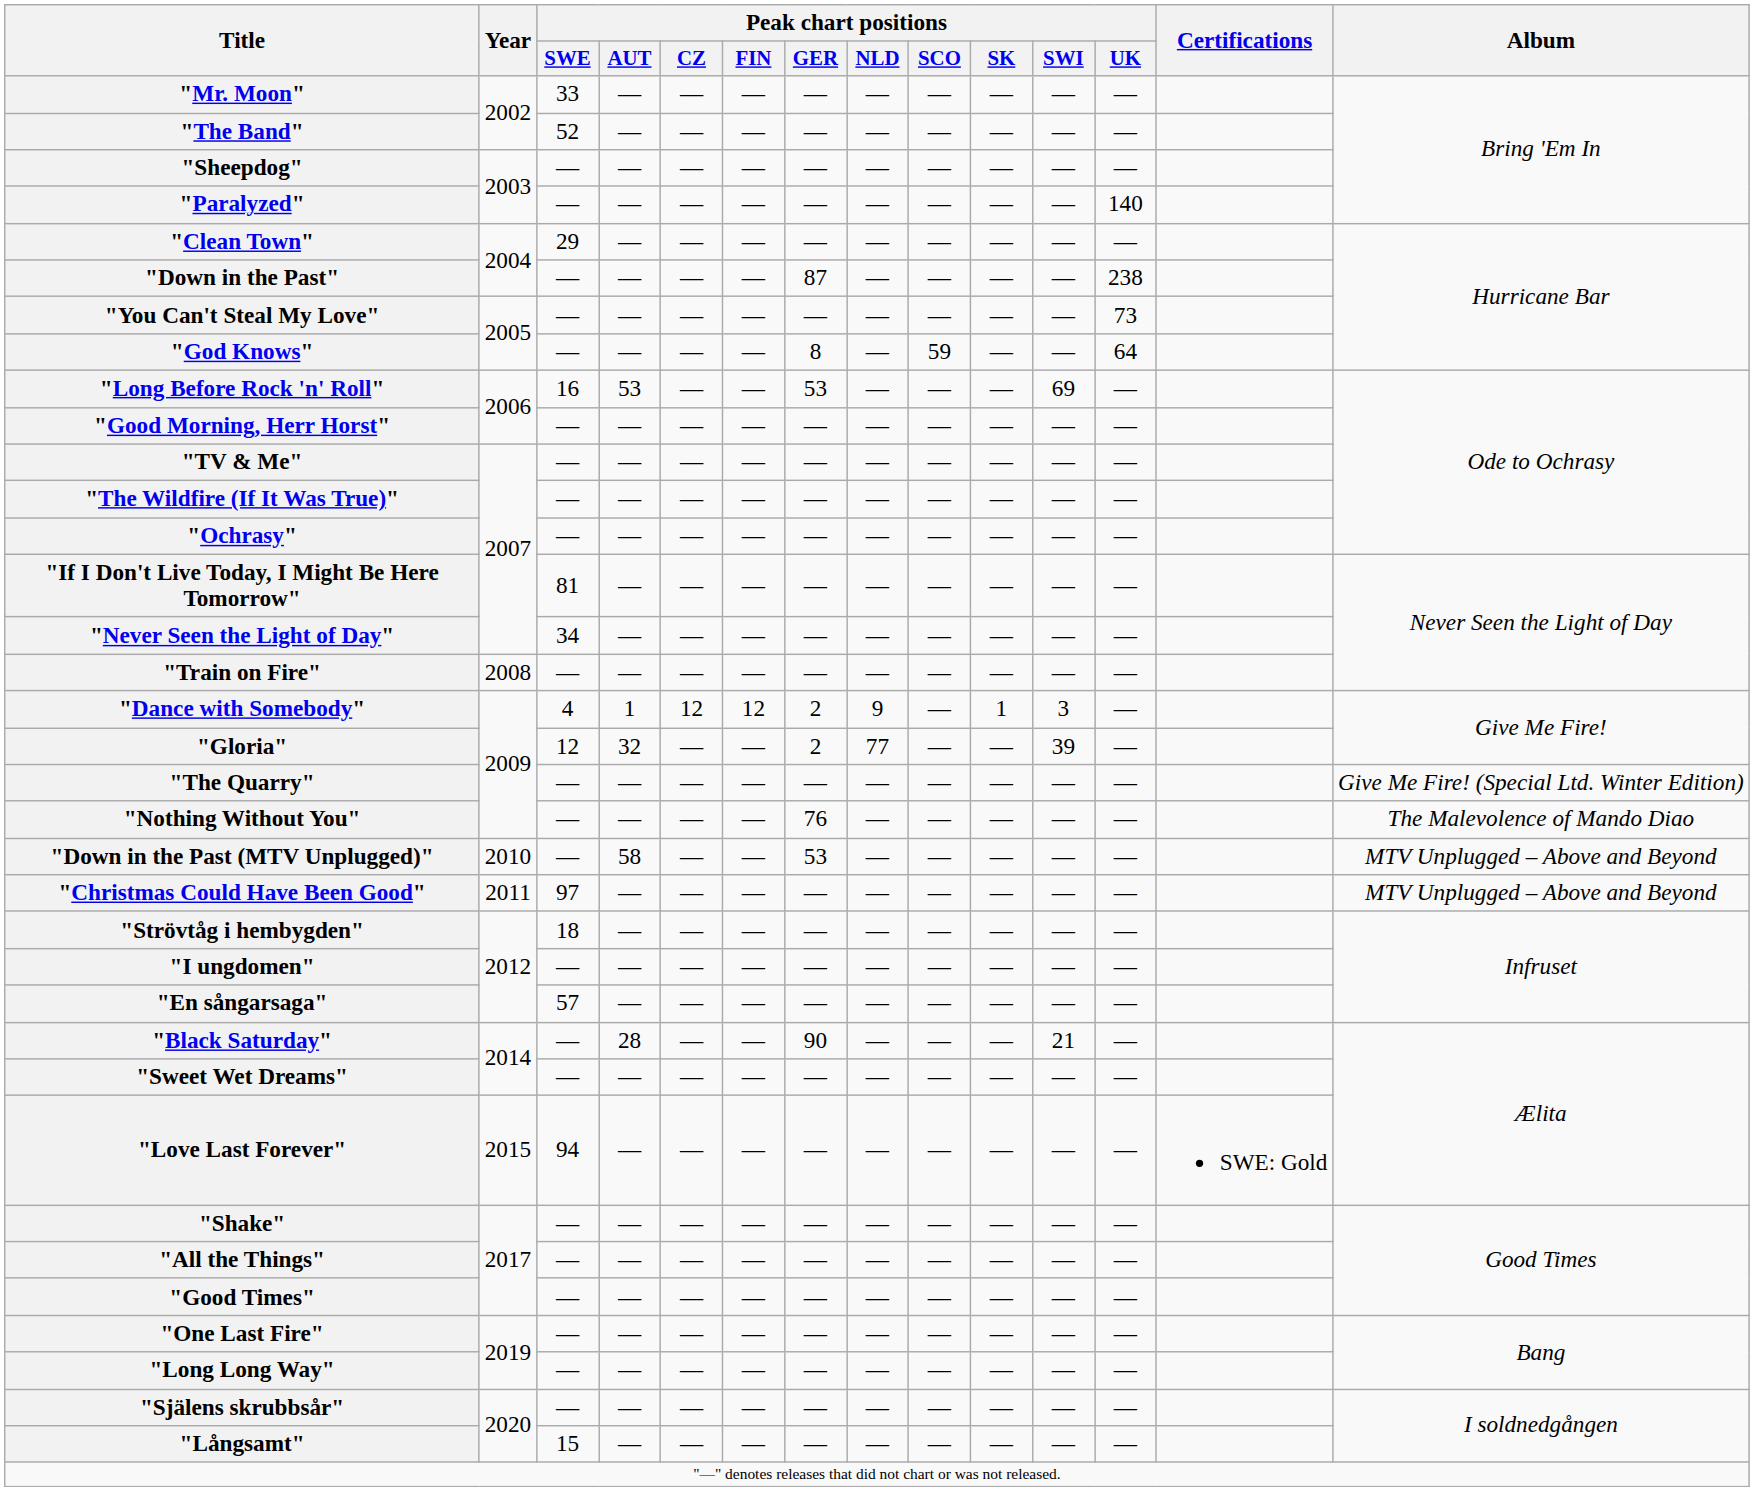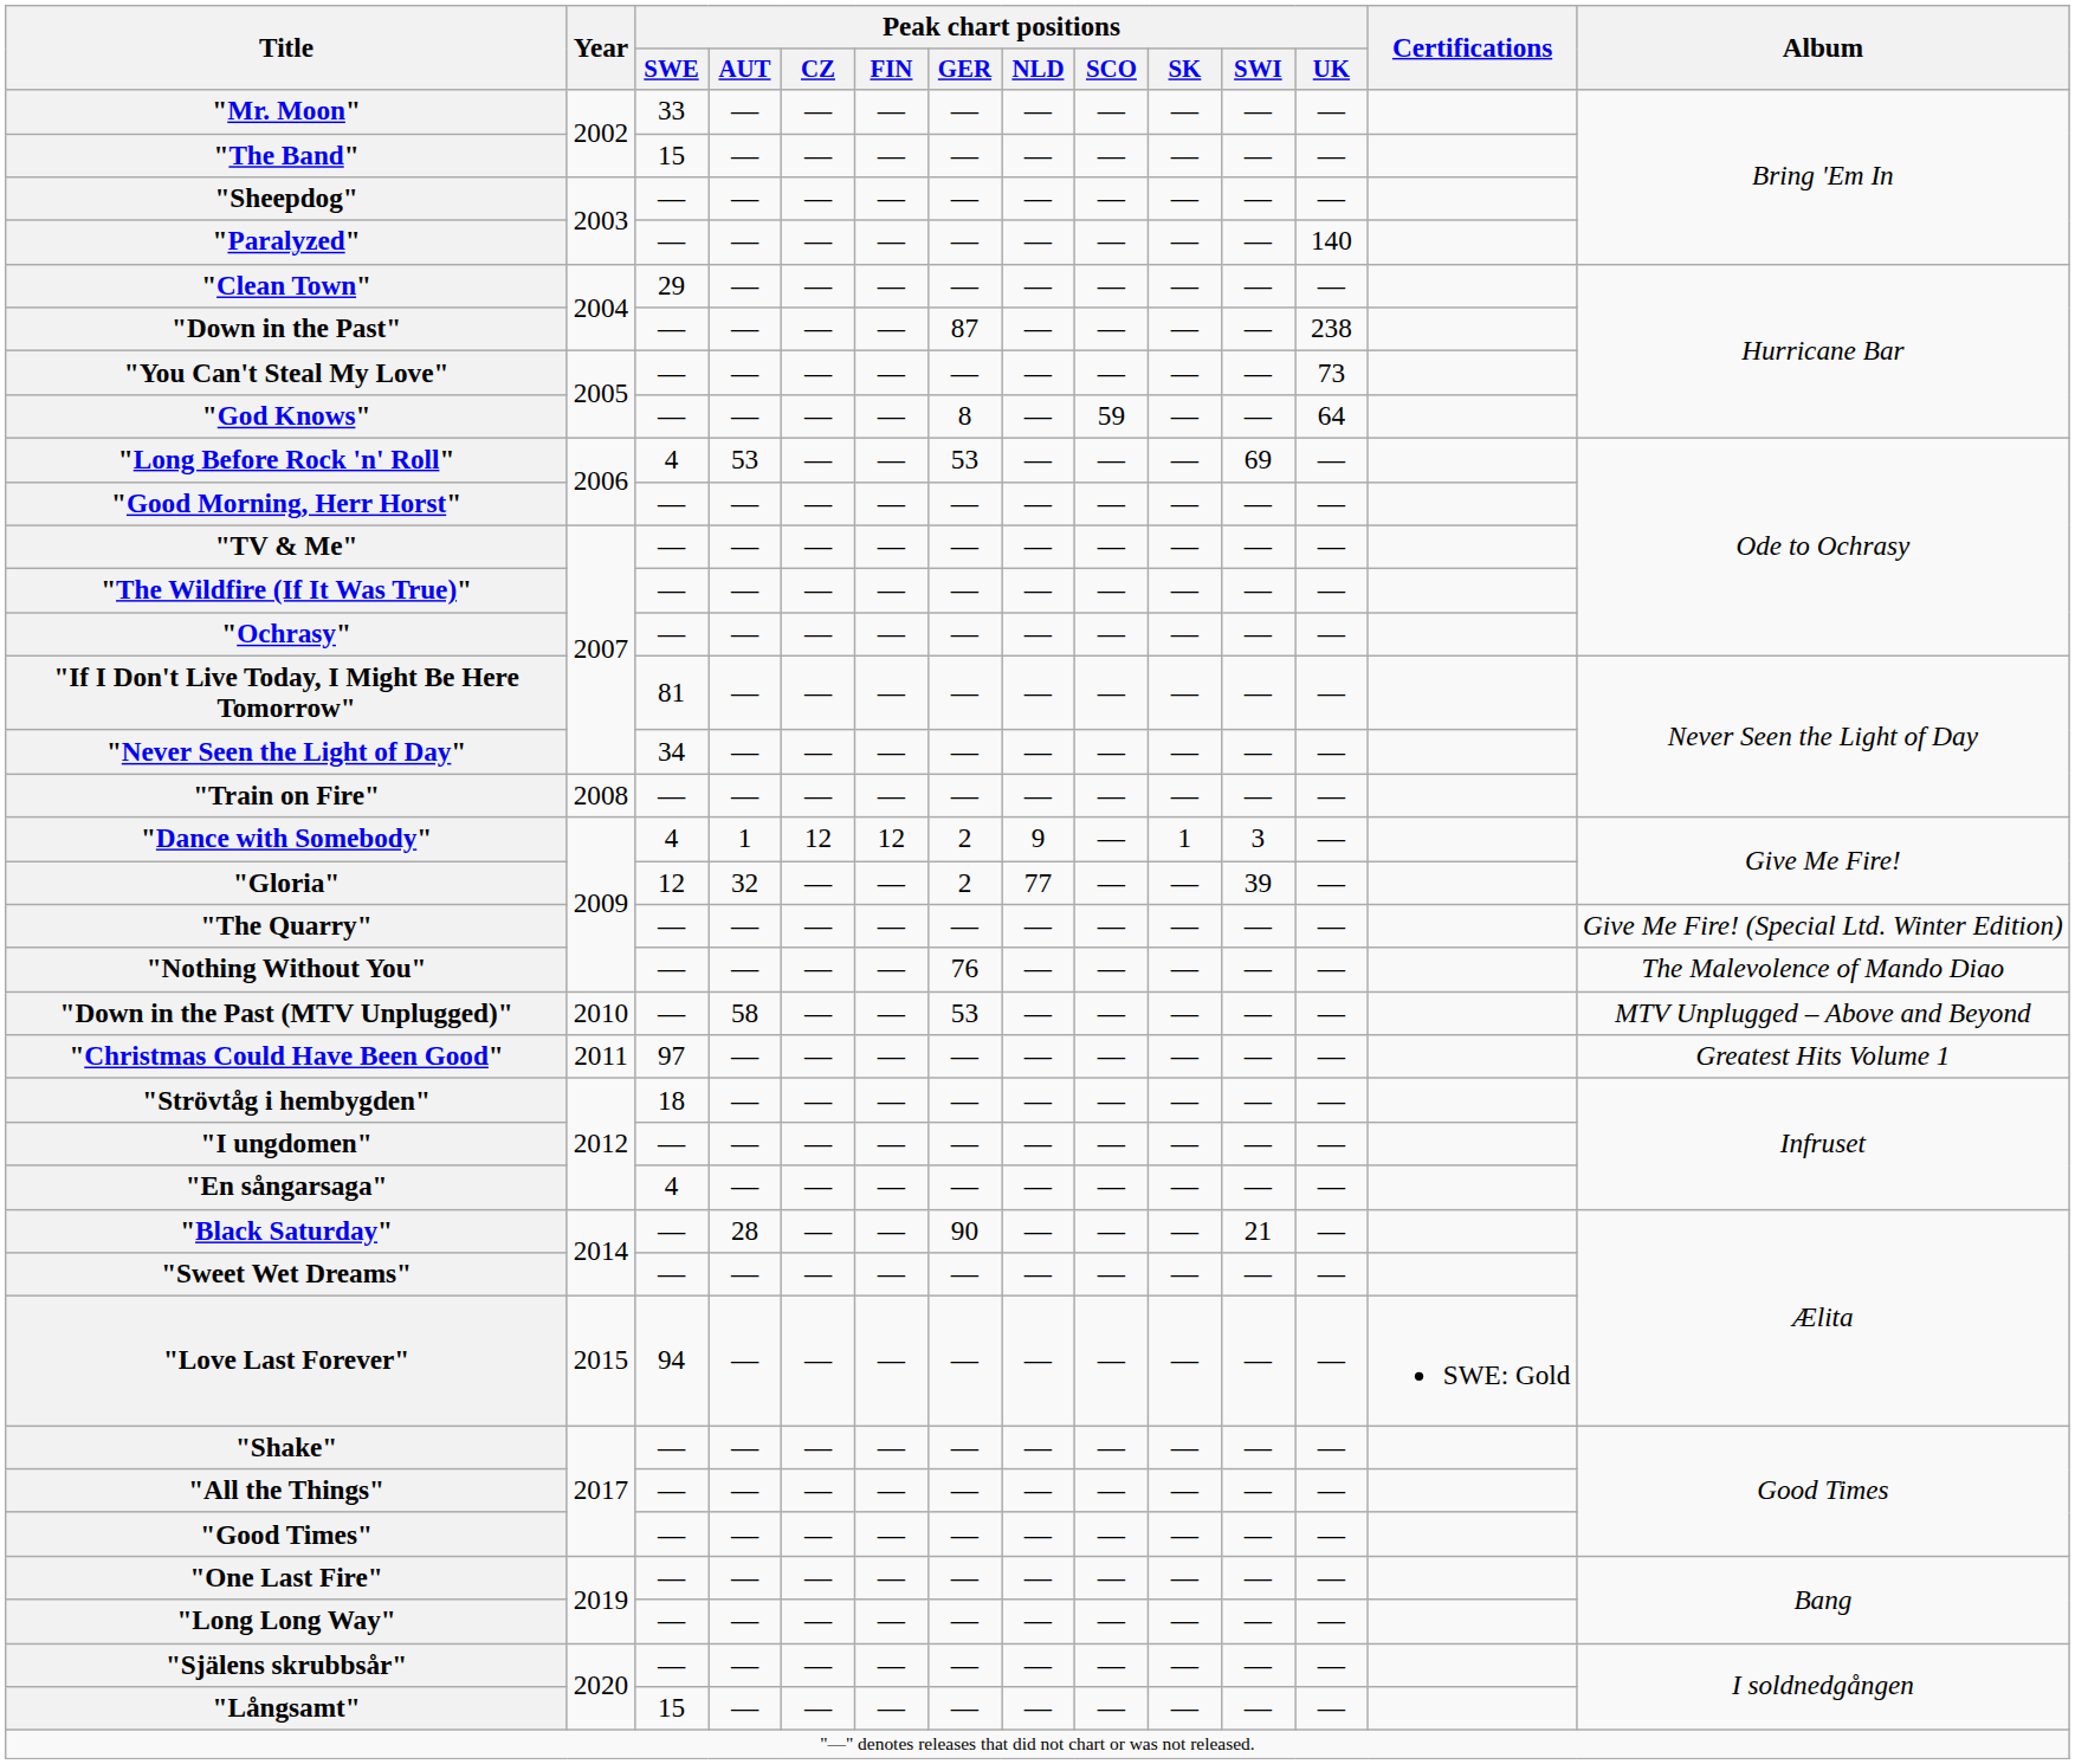"The Band" | Peak chart positions / SWE: 52 -> 15
"Long Before Rock 'n' Roll" | Peak chart positions / SWE: 16 -> 4
"Christmas Could Have Been Good" | Album: MTV Unplugged – Above and Beyond -> Greatest Hits Volume 1
"En sångarsaga" | Peak chart positions / SWE: 57 -> 4
